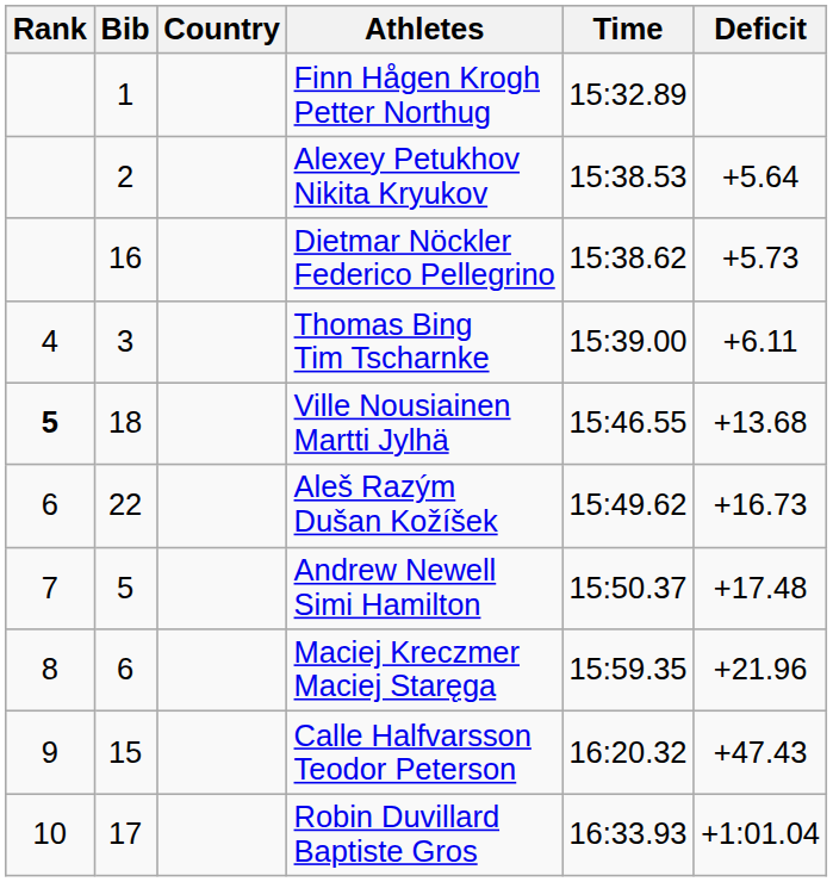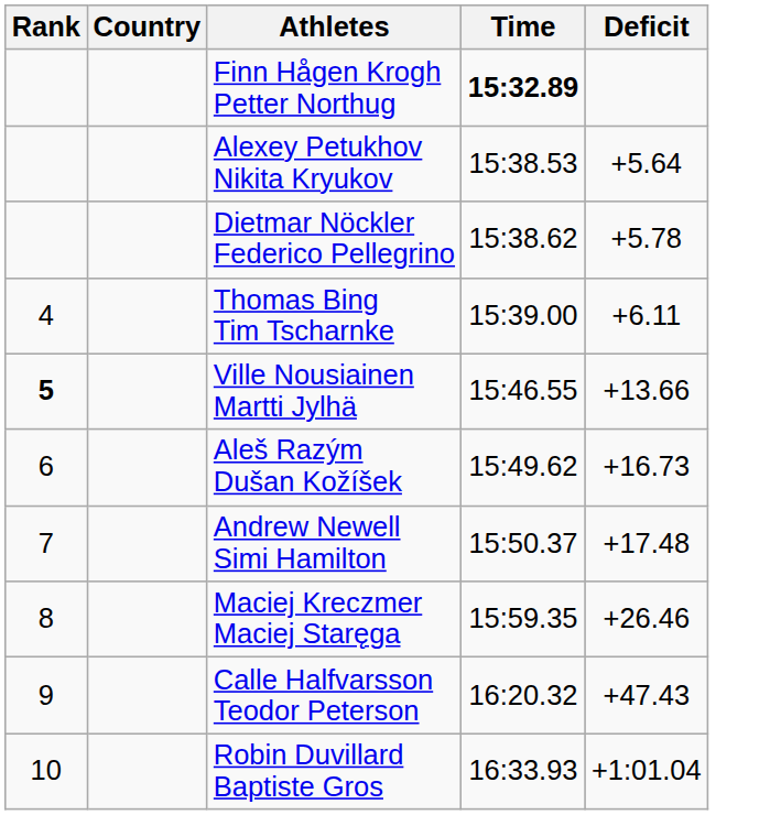- column: Bib | 1 | 2 | 16 | 3 | 18 | 22 | 5 | 6 | 15 | 17
Finn Hågen Krogh Petter Northug | Time: normal -> bold
Dietmar Nöckler Federico Pellegrino | Deficit: +5.73 -> +5.78
Ville Nousiainen Martti Jylhä | Deficit: +13.68 -> +13.66
Maciej Kreczmer Maciej Staręga | Deficit: +21.96 -> +26.46
